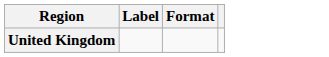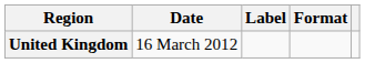+ column: Date | 16 March 2012
